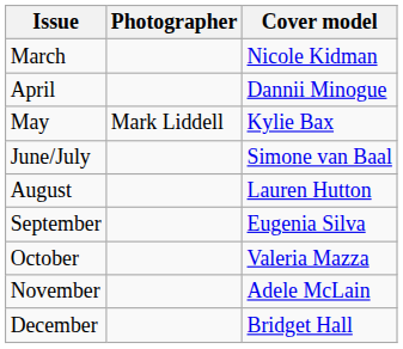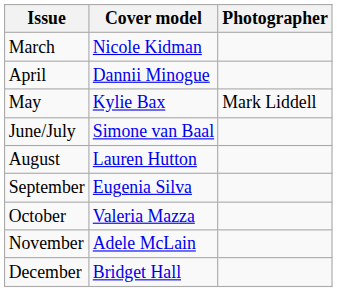columns swapped: Cover model <-> Photographer
